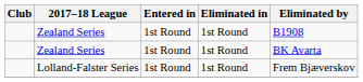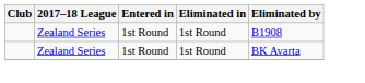- row: Lolland-Falster Series | 1st Round | 1st Round | Frem Bjæverskov
